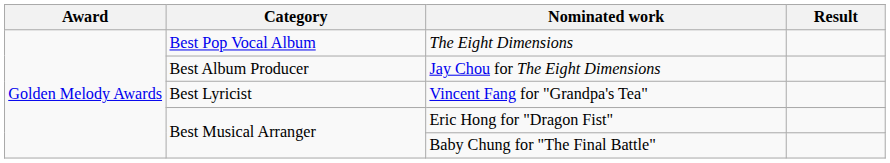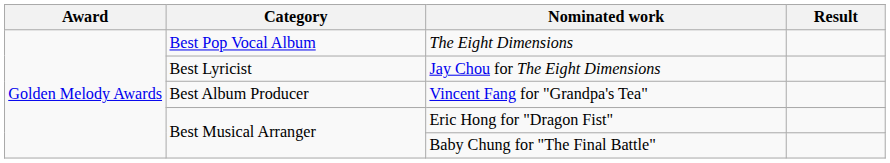Jay Chou for The Eight Dimensions | Category: Best Album Producer -> Best Lyricist
Vincent Fang for "Grandpa's Tea" | Category: Best Lyricist -> Best Album Producer
